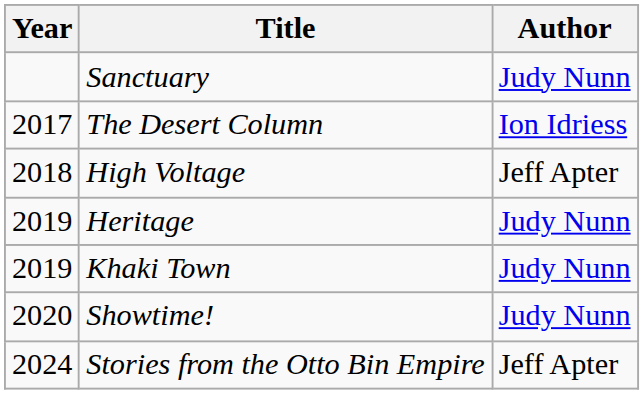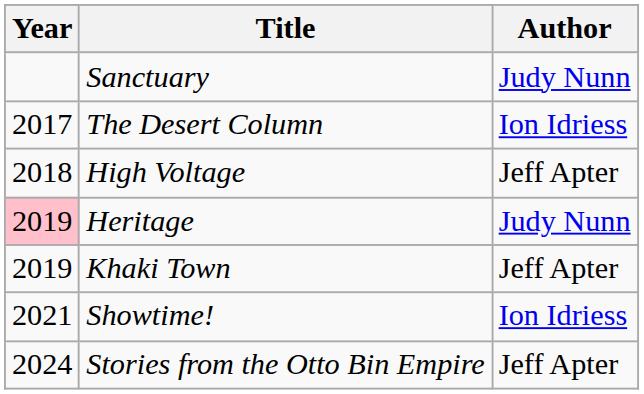Heritage | Year: no background -> pink background
Khaki Town | Author: Judy Nunn -> Jeff Apter
Showtime! | Year: 2020 -> 2021
Showtime! | Author: Judy Nunn -> Ion Idriess
